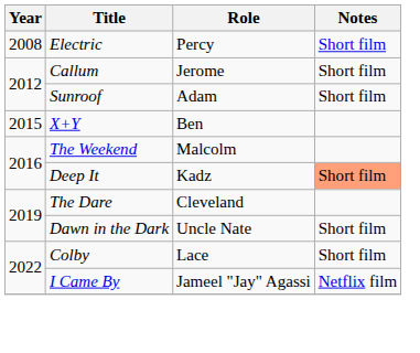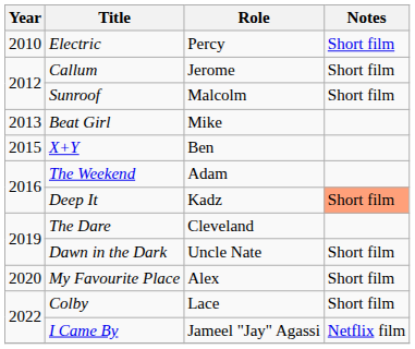Electric | Year: 2008 -> 2010
Sunroof | Role: Adam -> Malcolm
+ row: 2013 | Beat Girl | Mike
The Weekend | Role: Malcolm -> Adam
+ row: 2020 | My Favourite Place | Alex | Short film
